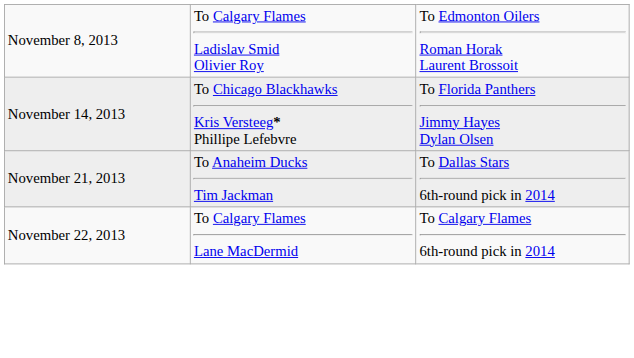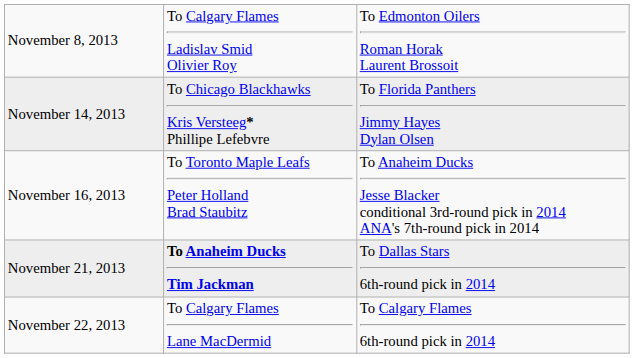+ row: November 16, 2013 | To Toronto Maple Leafs Peter Holland Brad Staubitz | To Anaheim Ducks Jesse Blacker conditional 3rd-round pick in 2014 ANA's 7th-round pick in 2014
November 21, 2013 | column 2: normal -> bold
